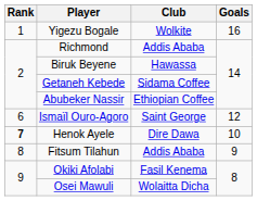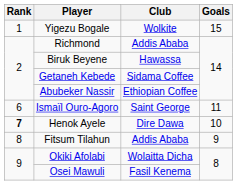Yigezu Bogale | Goals: 16 -> 15
Ismaïl Ouro-Agoro | Goals: 12 -> 11
Okiki Afolabi | Club: Fasil Kenema -> Wolaitta Dicha
Osei Mawuli | Club: Wolaitta Dicha -> Fasil Kenema
